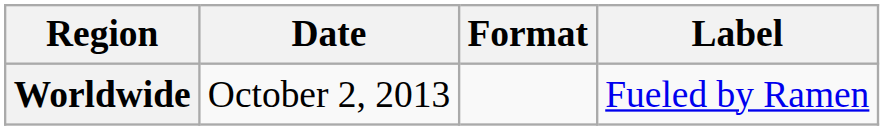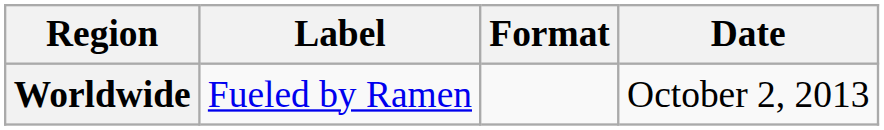columns swapped: Date <-> Label
